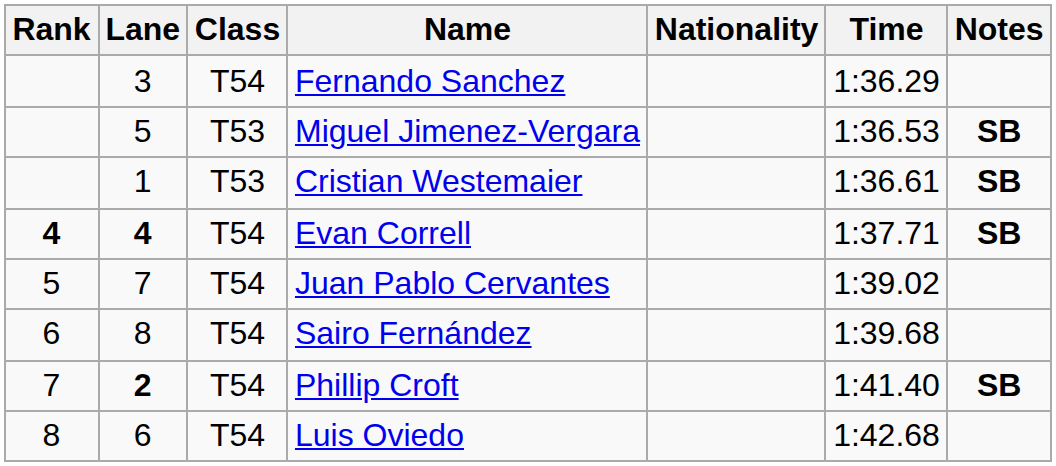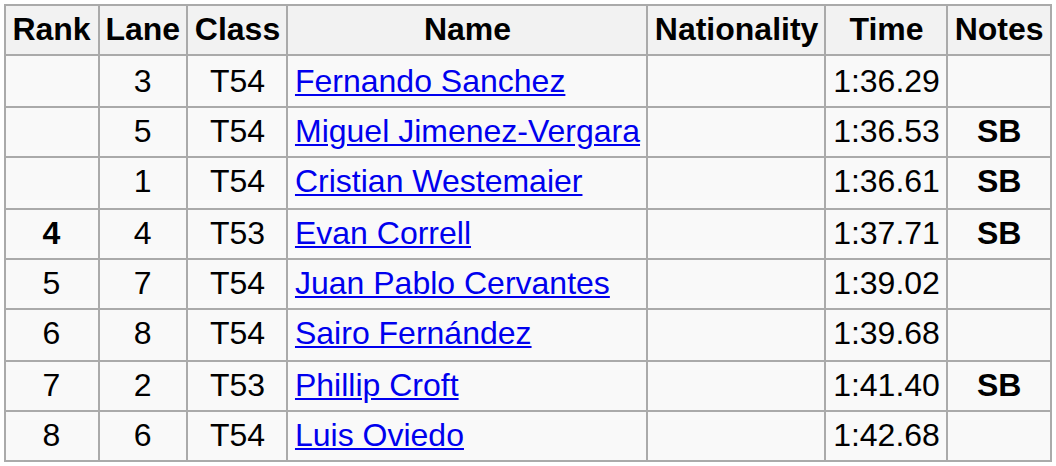Miguel Jimenez-Vergara | Class: T53 -> T54
Cristian Westemaier | Class: T53 -> T54
Evan Correll | Lane: bold -> normal
Evan Correll | Class: T54 -> T53
Phillip Croft | Lane: bold -> normal
Phillip Croft | Class: T54 -> T53
